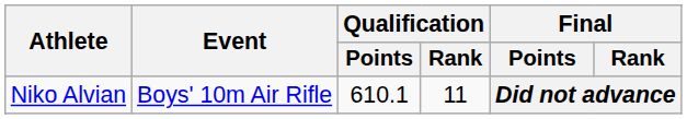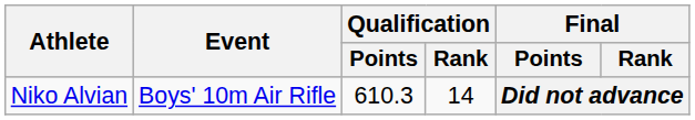Niko Alvian | Qualification / Points: 610.1 -> 610.3
Niko Alvian | Qualification / Rank: 11 -> 14
